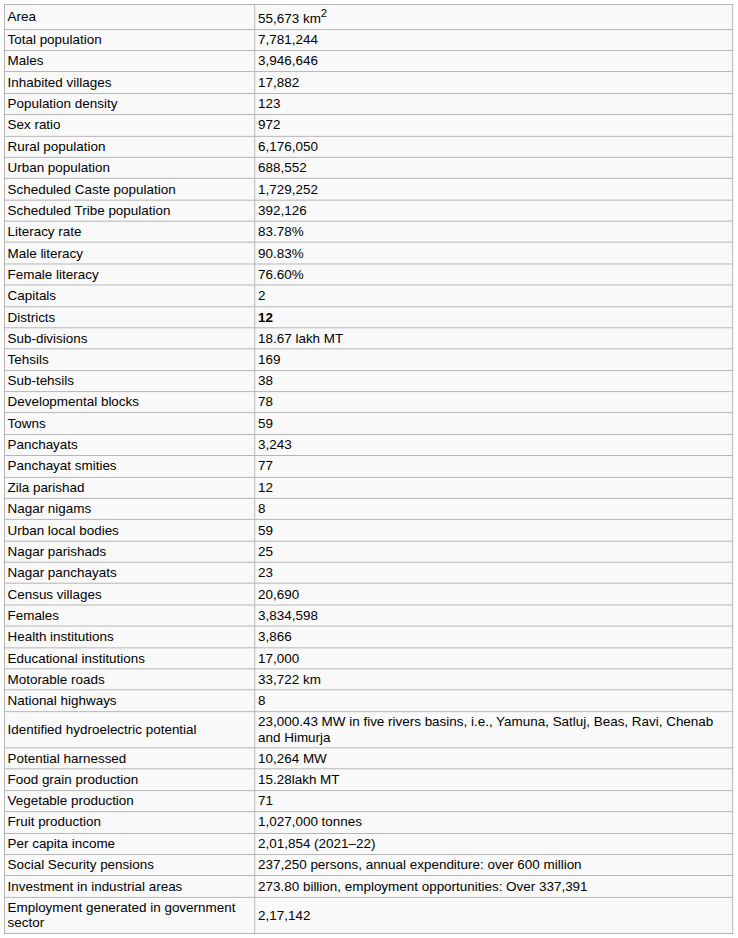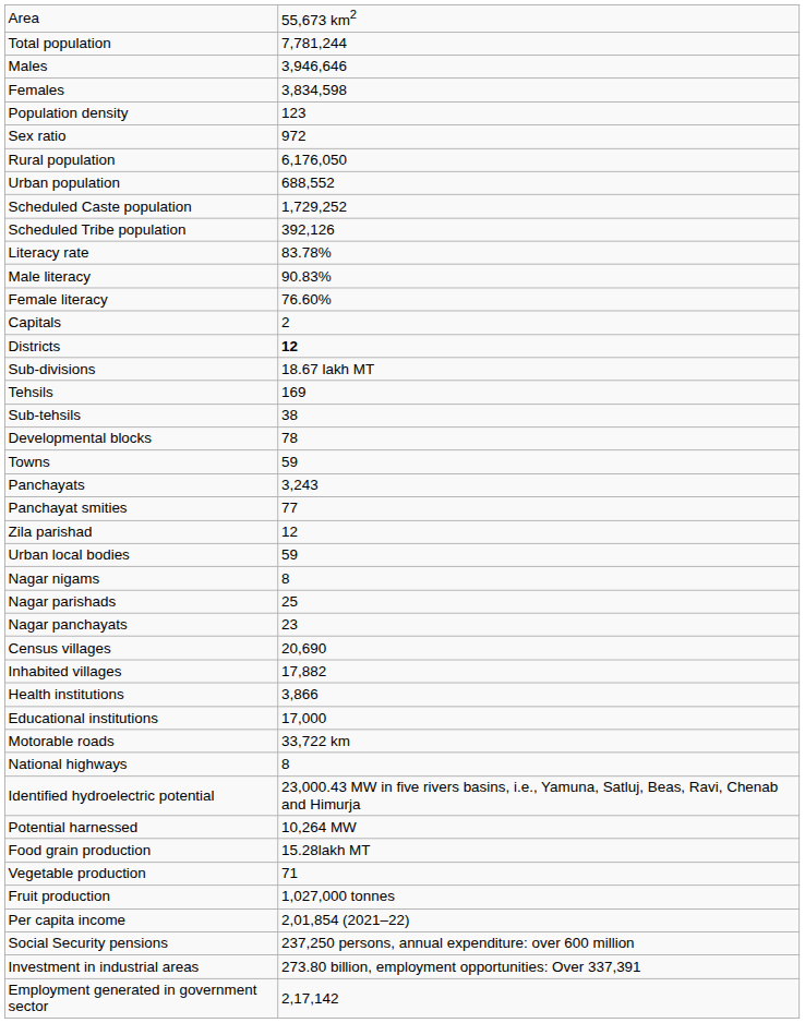rows swapped: Females <-> Inhabited villages
rows swapped: Urban local bodies <-> Nagar nigams
